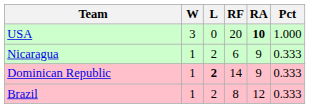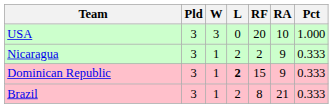+ column: Pld | 3 | 3 | 3 | 3
USA | RA: bold -> normal
Nicaragua | RF: 6 -> 2
Dominican Republic | RF: 14 -> 15
Brazil | RA: 12 -> 21
